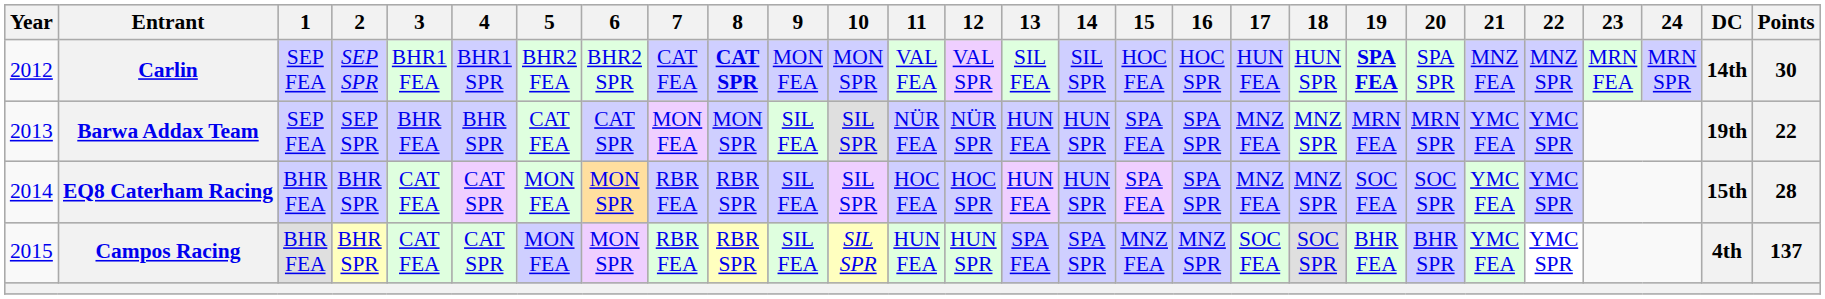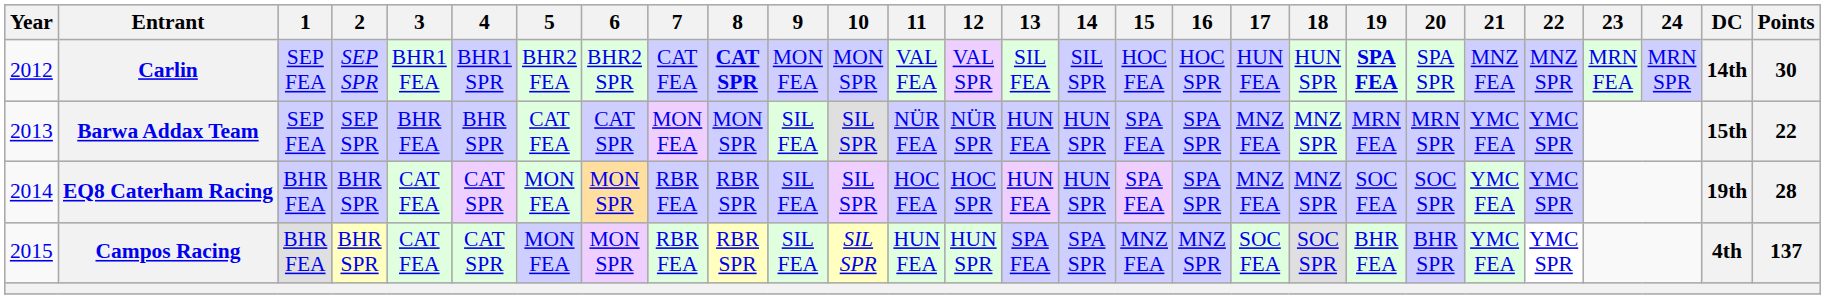Barwa Addax Team | DC: 19th -> 15th
EQ8 Caterham Racing | DC: 15th -> 19th
